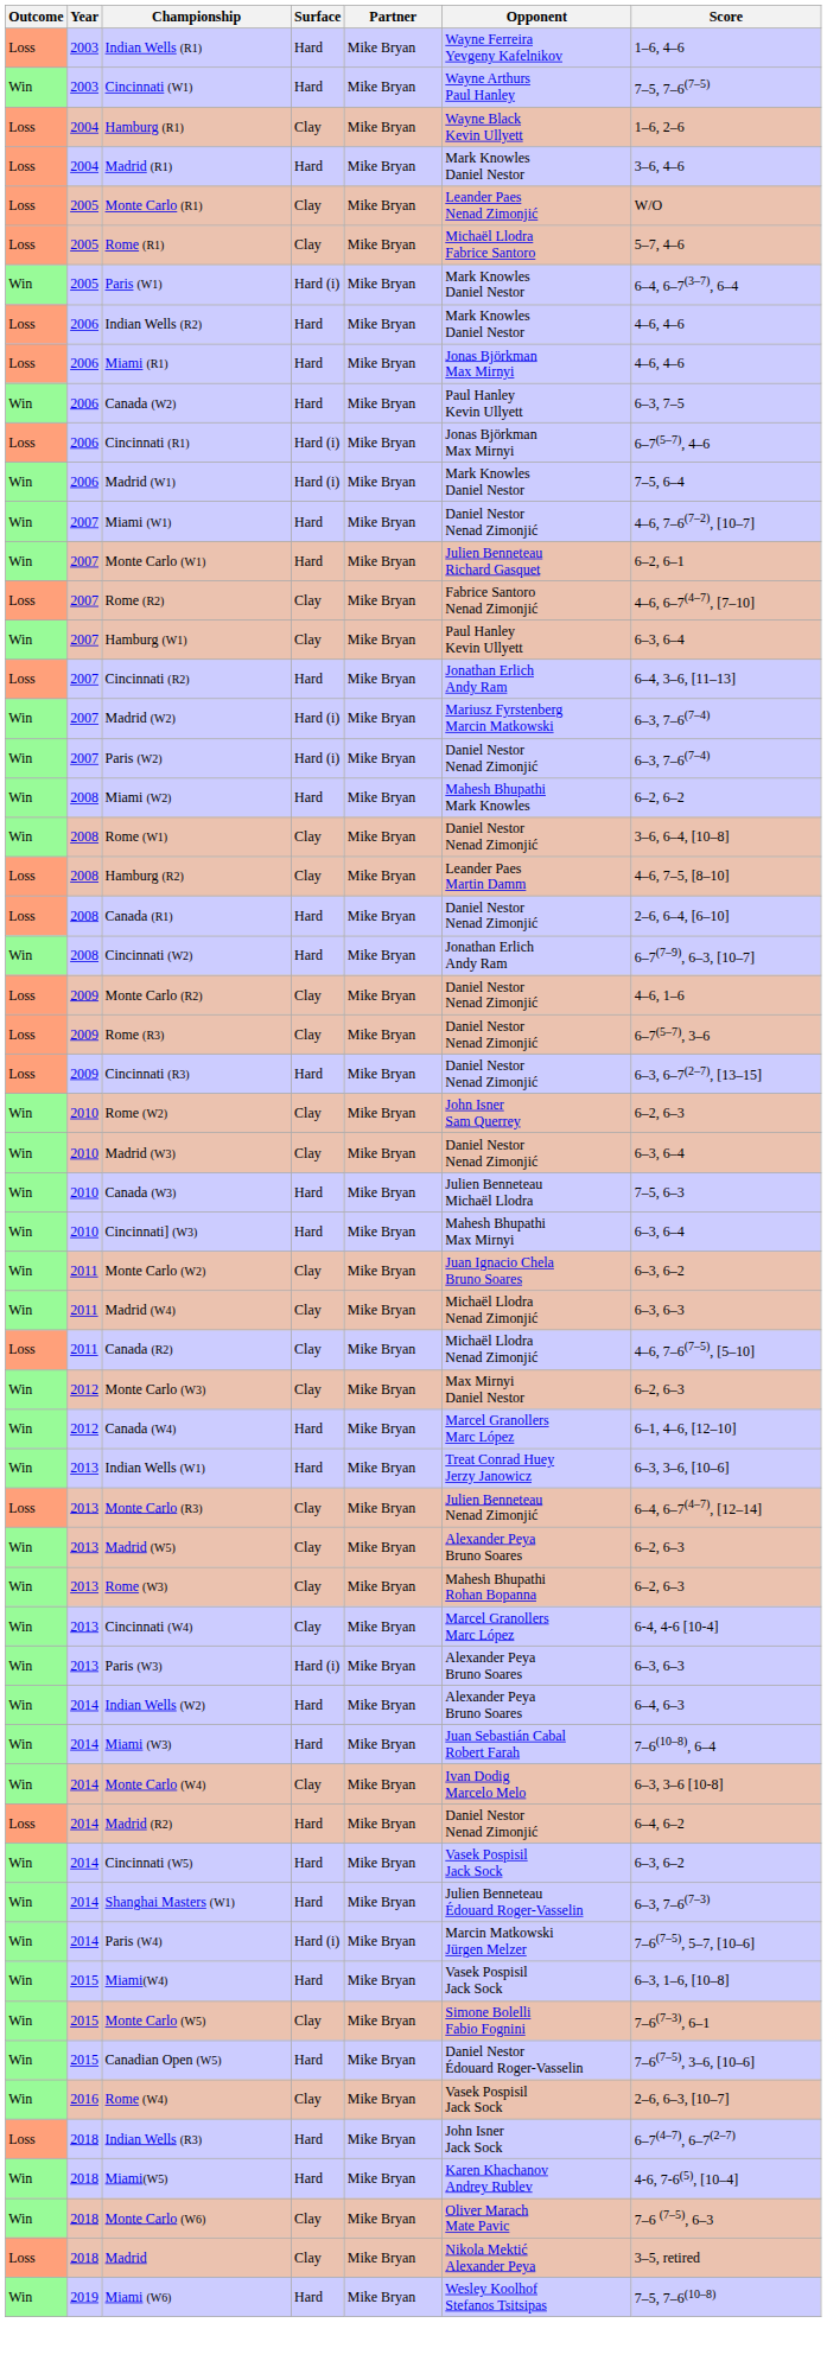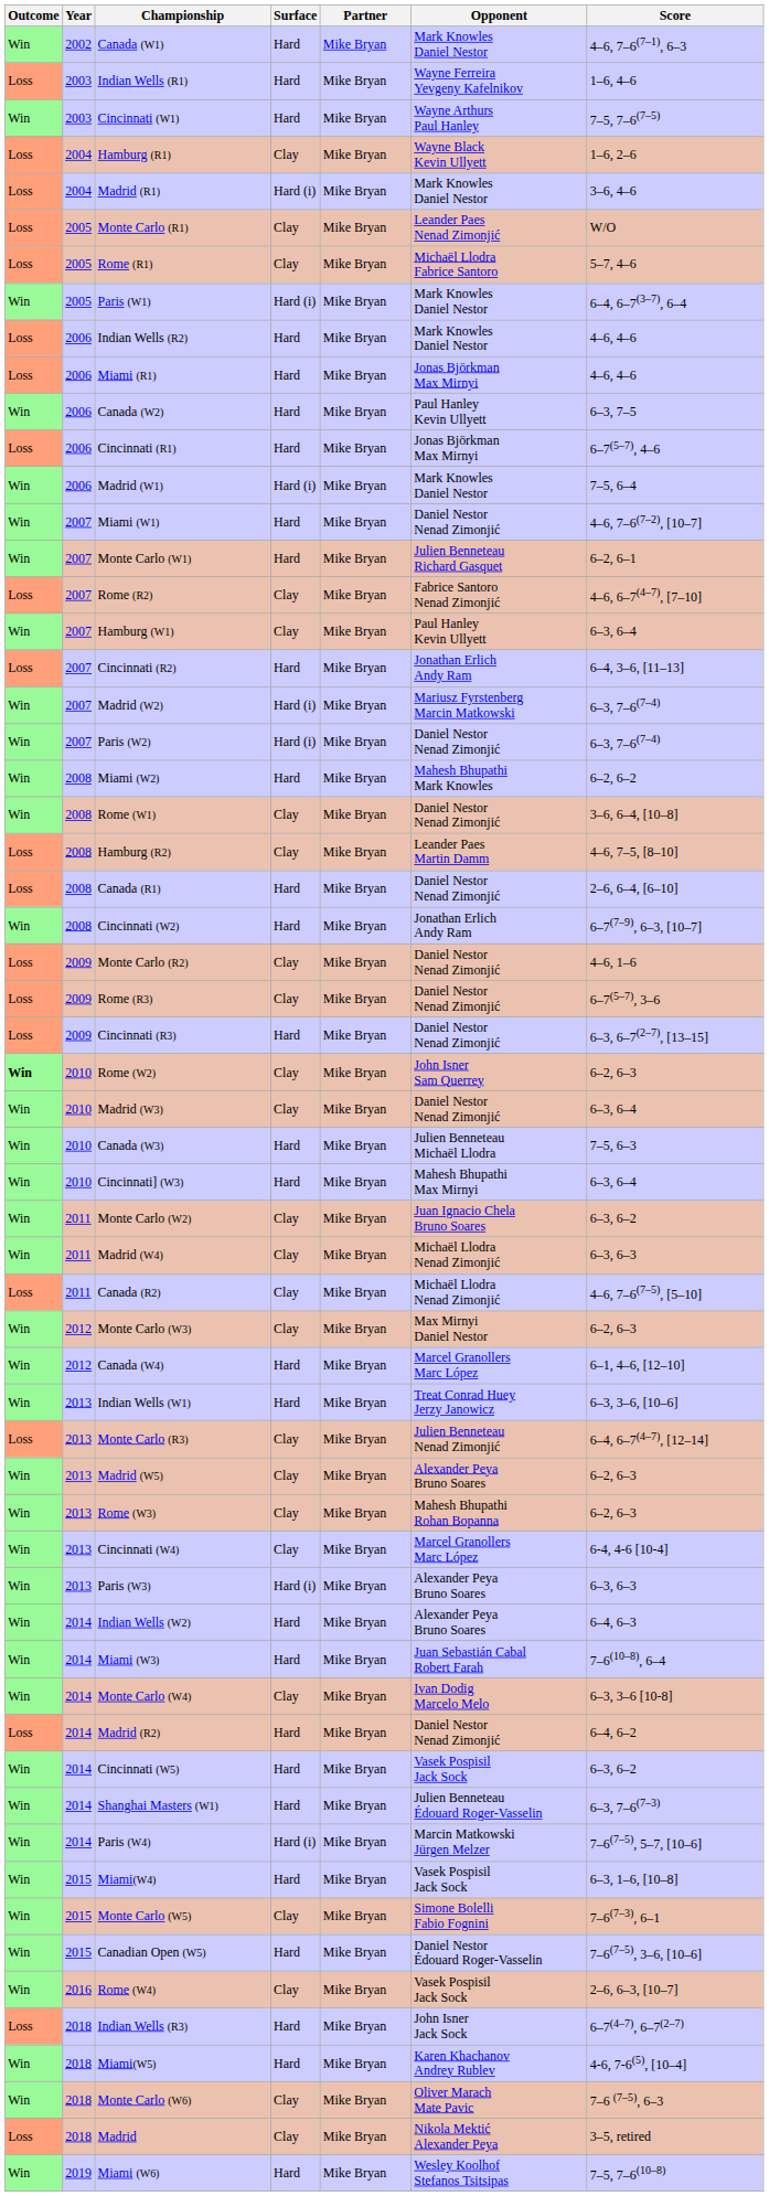+ row: Win | 2002 | Canada (W1) | Hard | Mike Bryan | Mark Knowles Daniel Nestor | 4–6, 7–6(7–1), 6–3
Madrid (R1) | Surface: Hard -> Hard (i)
Cincinnati (R1) | Surface: Hard (i) -> Hard
Rome (W2) | Outcome: normal -> bold
